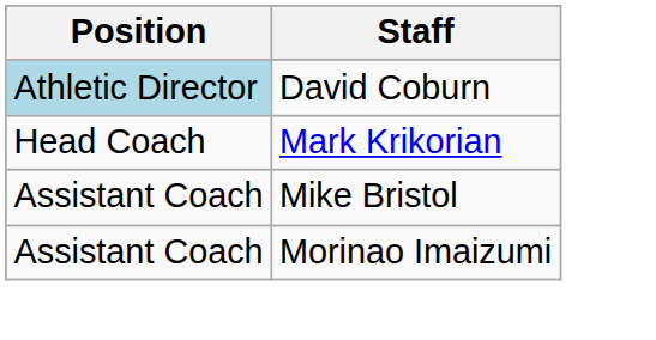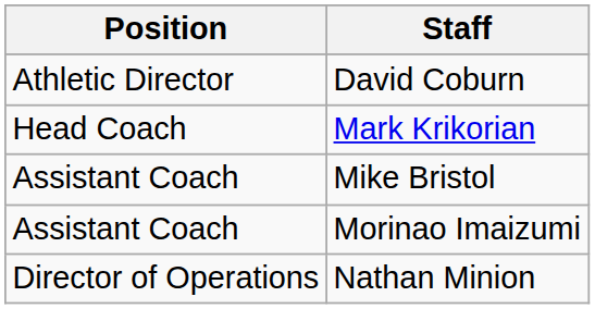David Coburn | Position: lightblue background -> no background
+ row: Director of Operations | Nathan Minion
